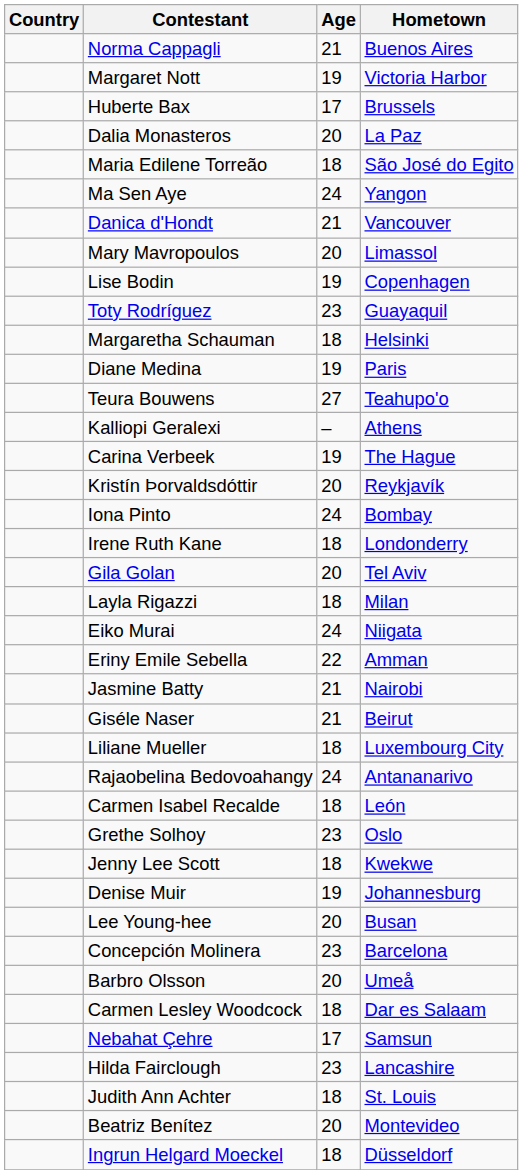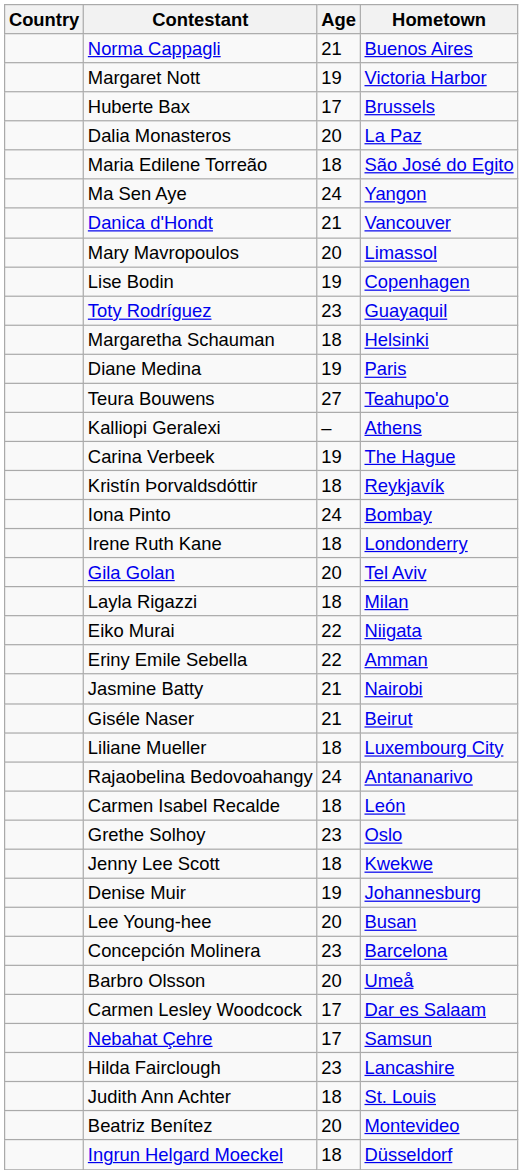Kristín Þorvaldsdóttir | Age: 20 -> 18
Eiko Murai | Age: 24 -> 22
Carmen Lesley Woodcock | Age: 18 -> 17
